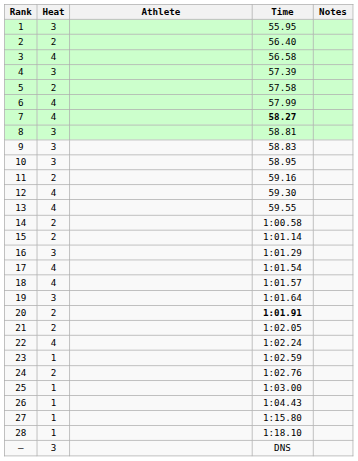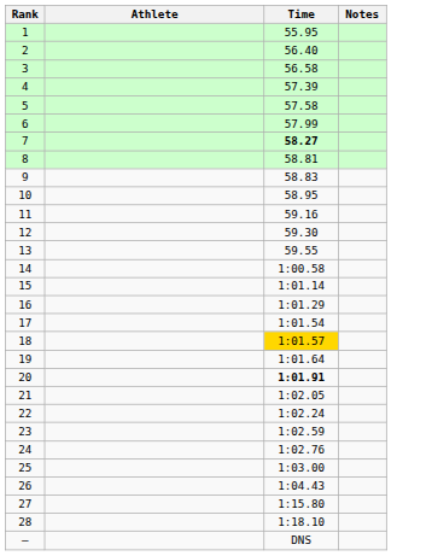- column: Heat | 3 | 2 | 4 | 3 | 2 | 4 | 4 | 3 | 3 | 3 | 2 | 4 | 4 | 2 | 2 | 3 | 4 | 4 | 3 | 2 | 2 | 4 | 1 | 2 | 1 | 1 | 1 | 1 | 3
18 | Time: no background -> gold background
